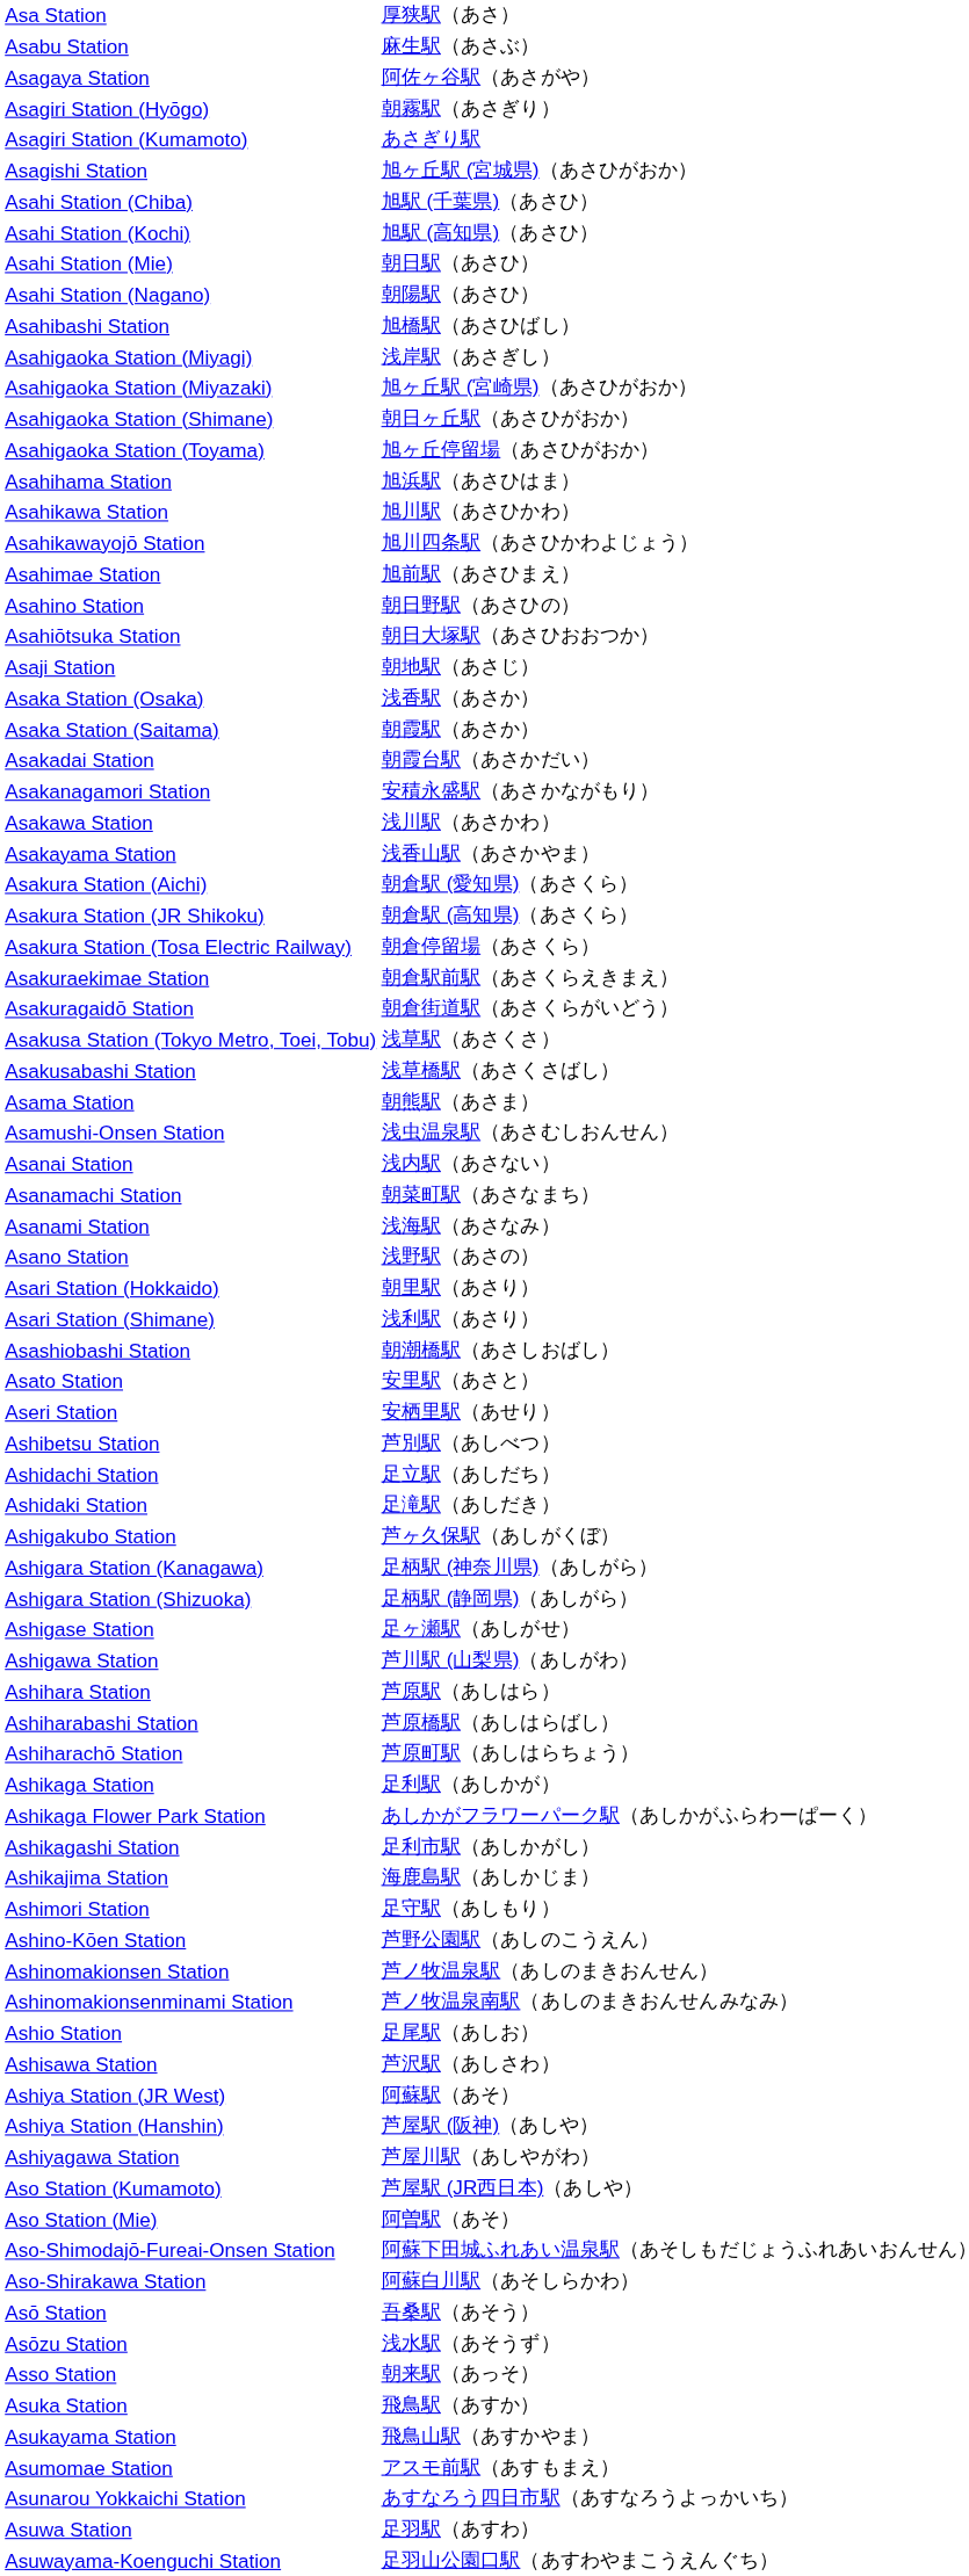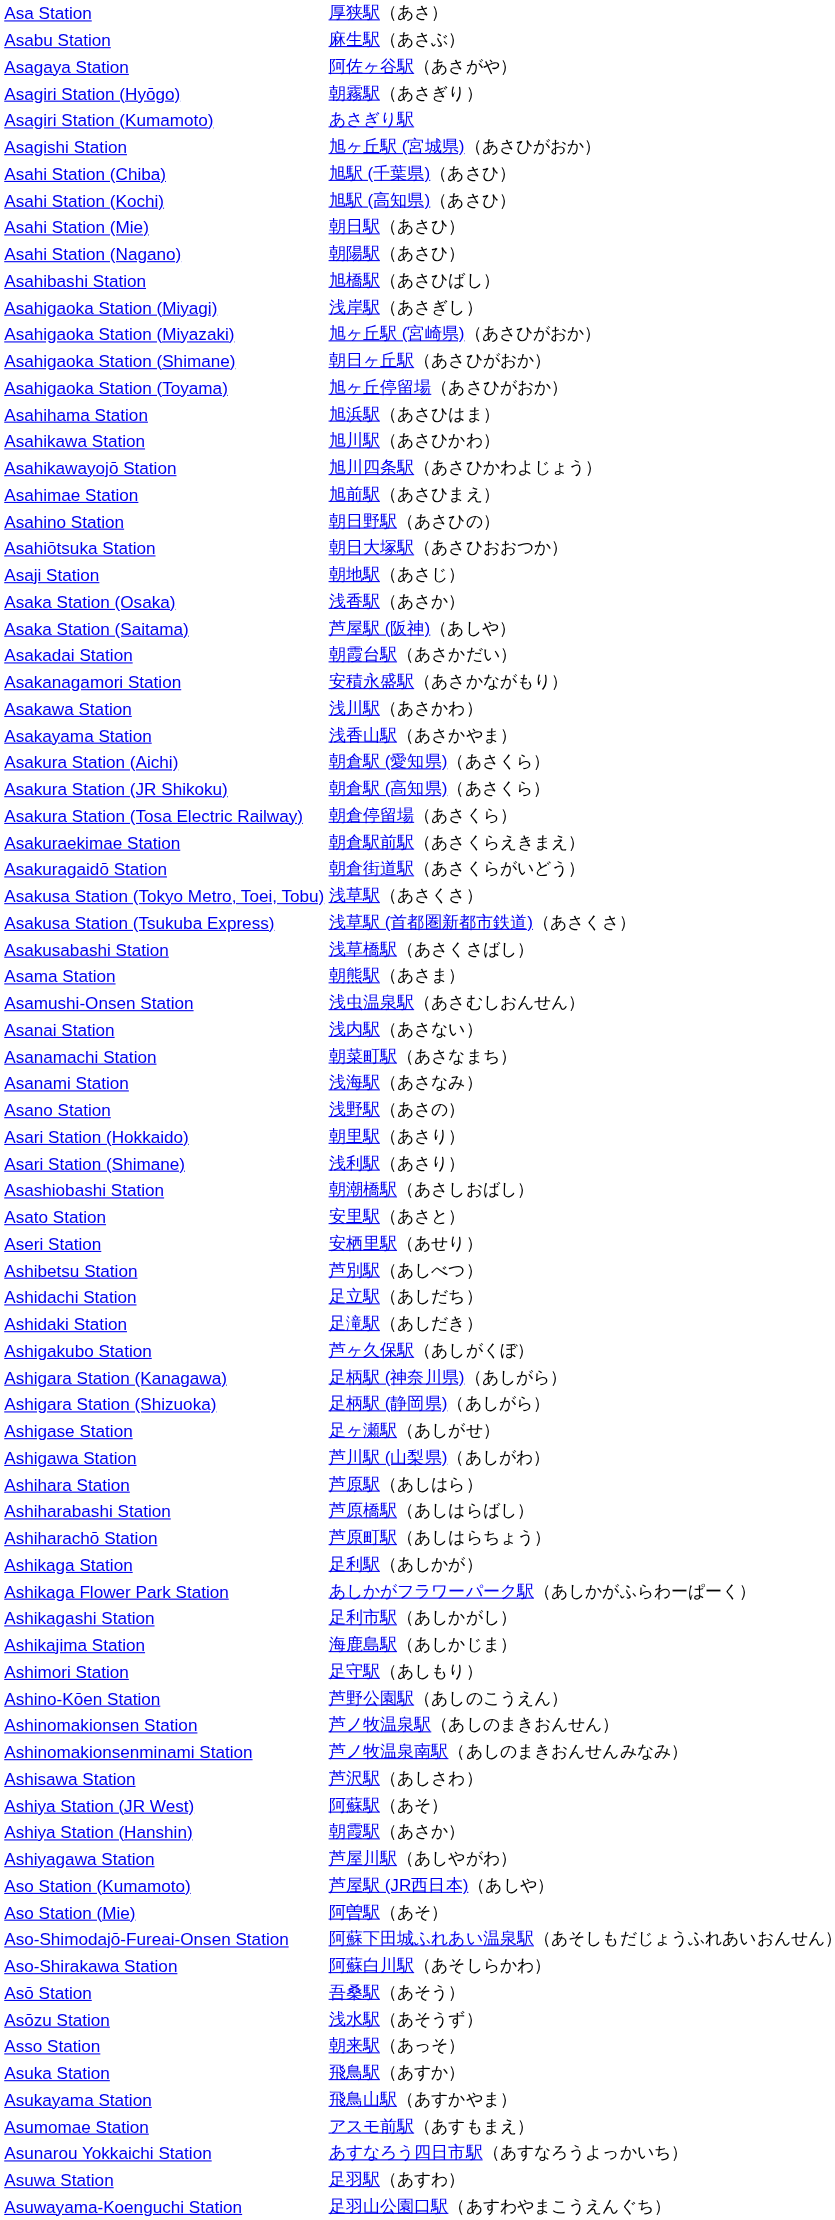Asaka Station (Saitama) | column 2: 朝霞駅（あさか） -> 芦屋駅 (阪神)（あしや）
+ row: Asakusa Station (Tsukuba Express) | 浅草駅 (首都圏新都市鉄道)（あさくさ）
- row: Ashio Station | 足尾駅（あしお）
Ashiya Station (Hanshin) | column 2: 芦屋駅 (阪神)（あしや） -> 朝霞駅（あさか）
